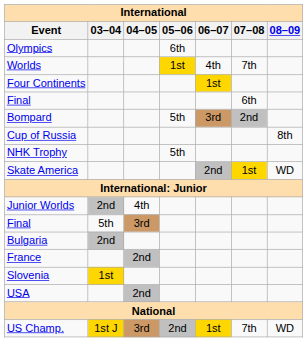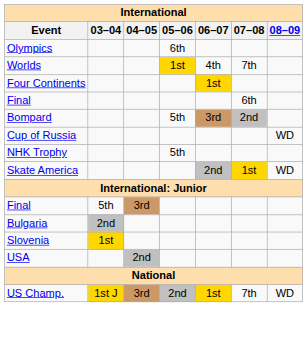Cup of Russia | 08–09: 8th -> WD
- row: Junior Worlds | 2nd | 4th
- row: France | 2nd
